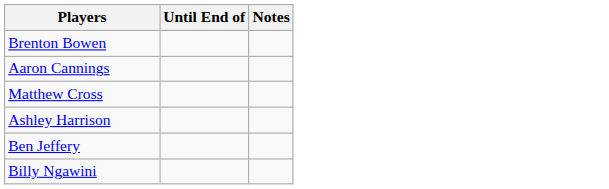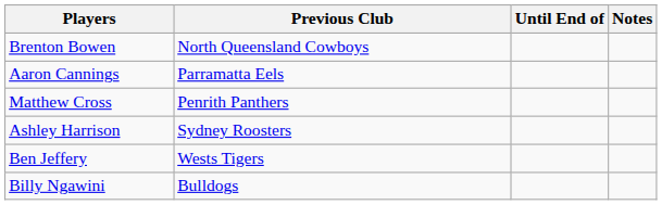+ column: Previous Club | North Queensland Cowboys | Parramatta Eels | Penrith Panthers | Sydney Roosters | Wests Tigers | Bulldogs
